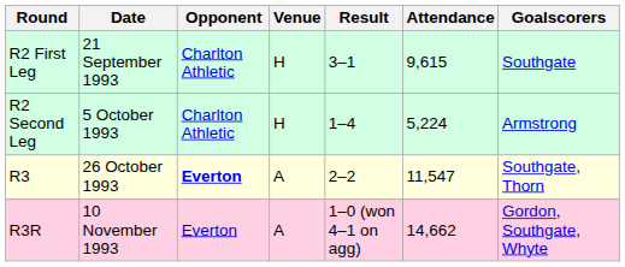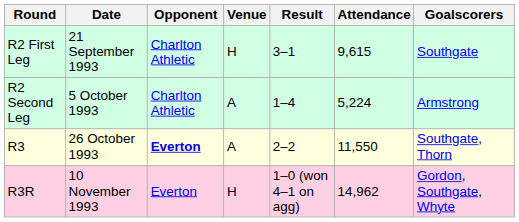R2 Second Leg | Venue: H -> A
R3 | Attendance: 11,547 -> 11,550
R3R | Venue: A -> H
R3R | Attendance: 14,662 -> 14,962
